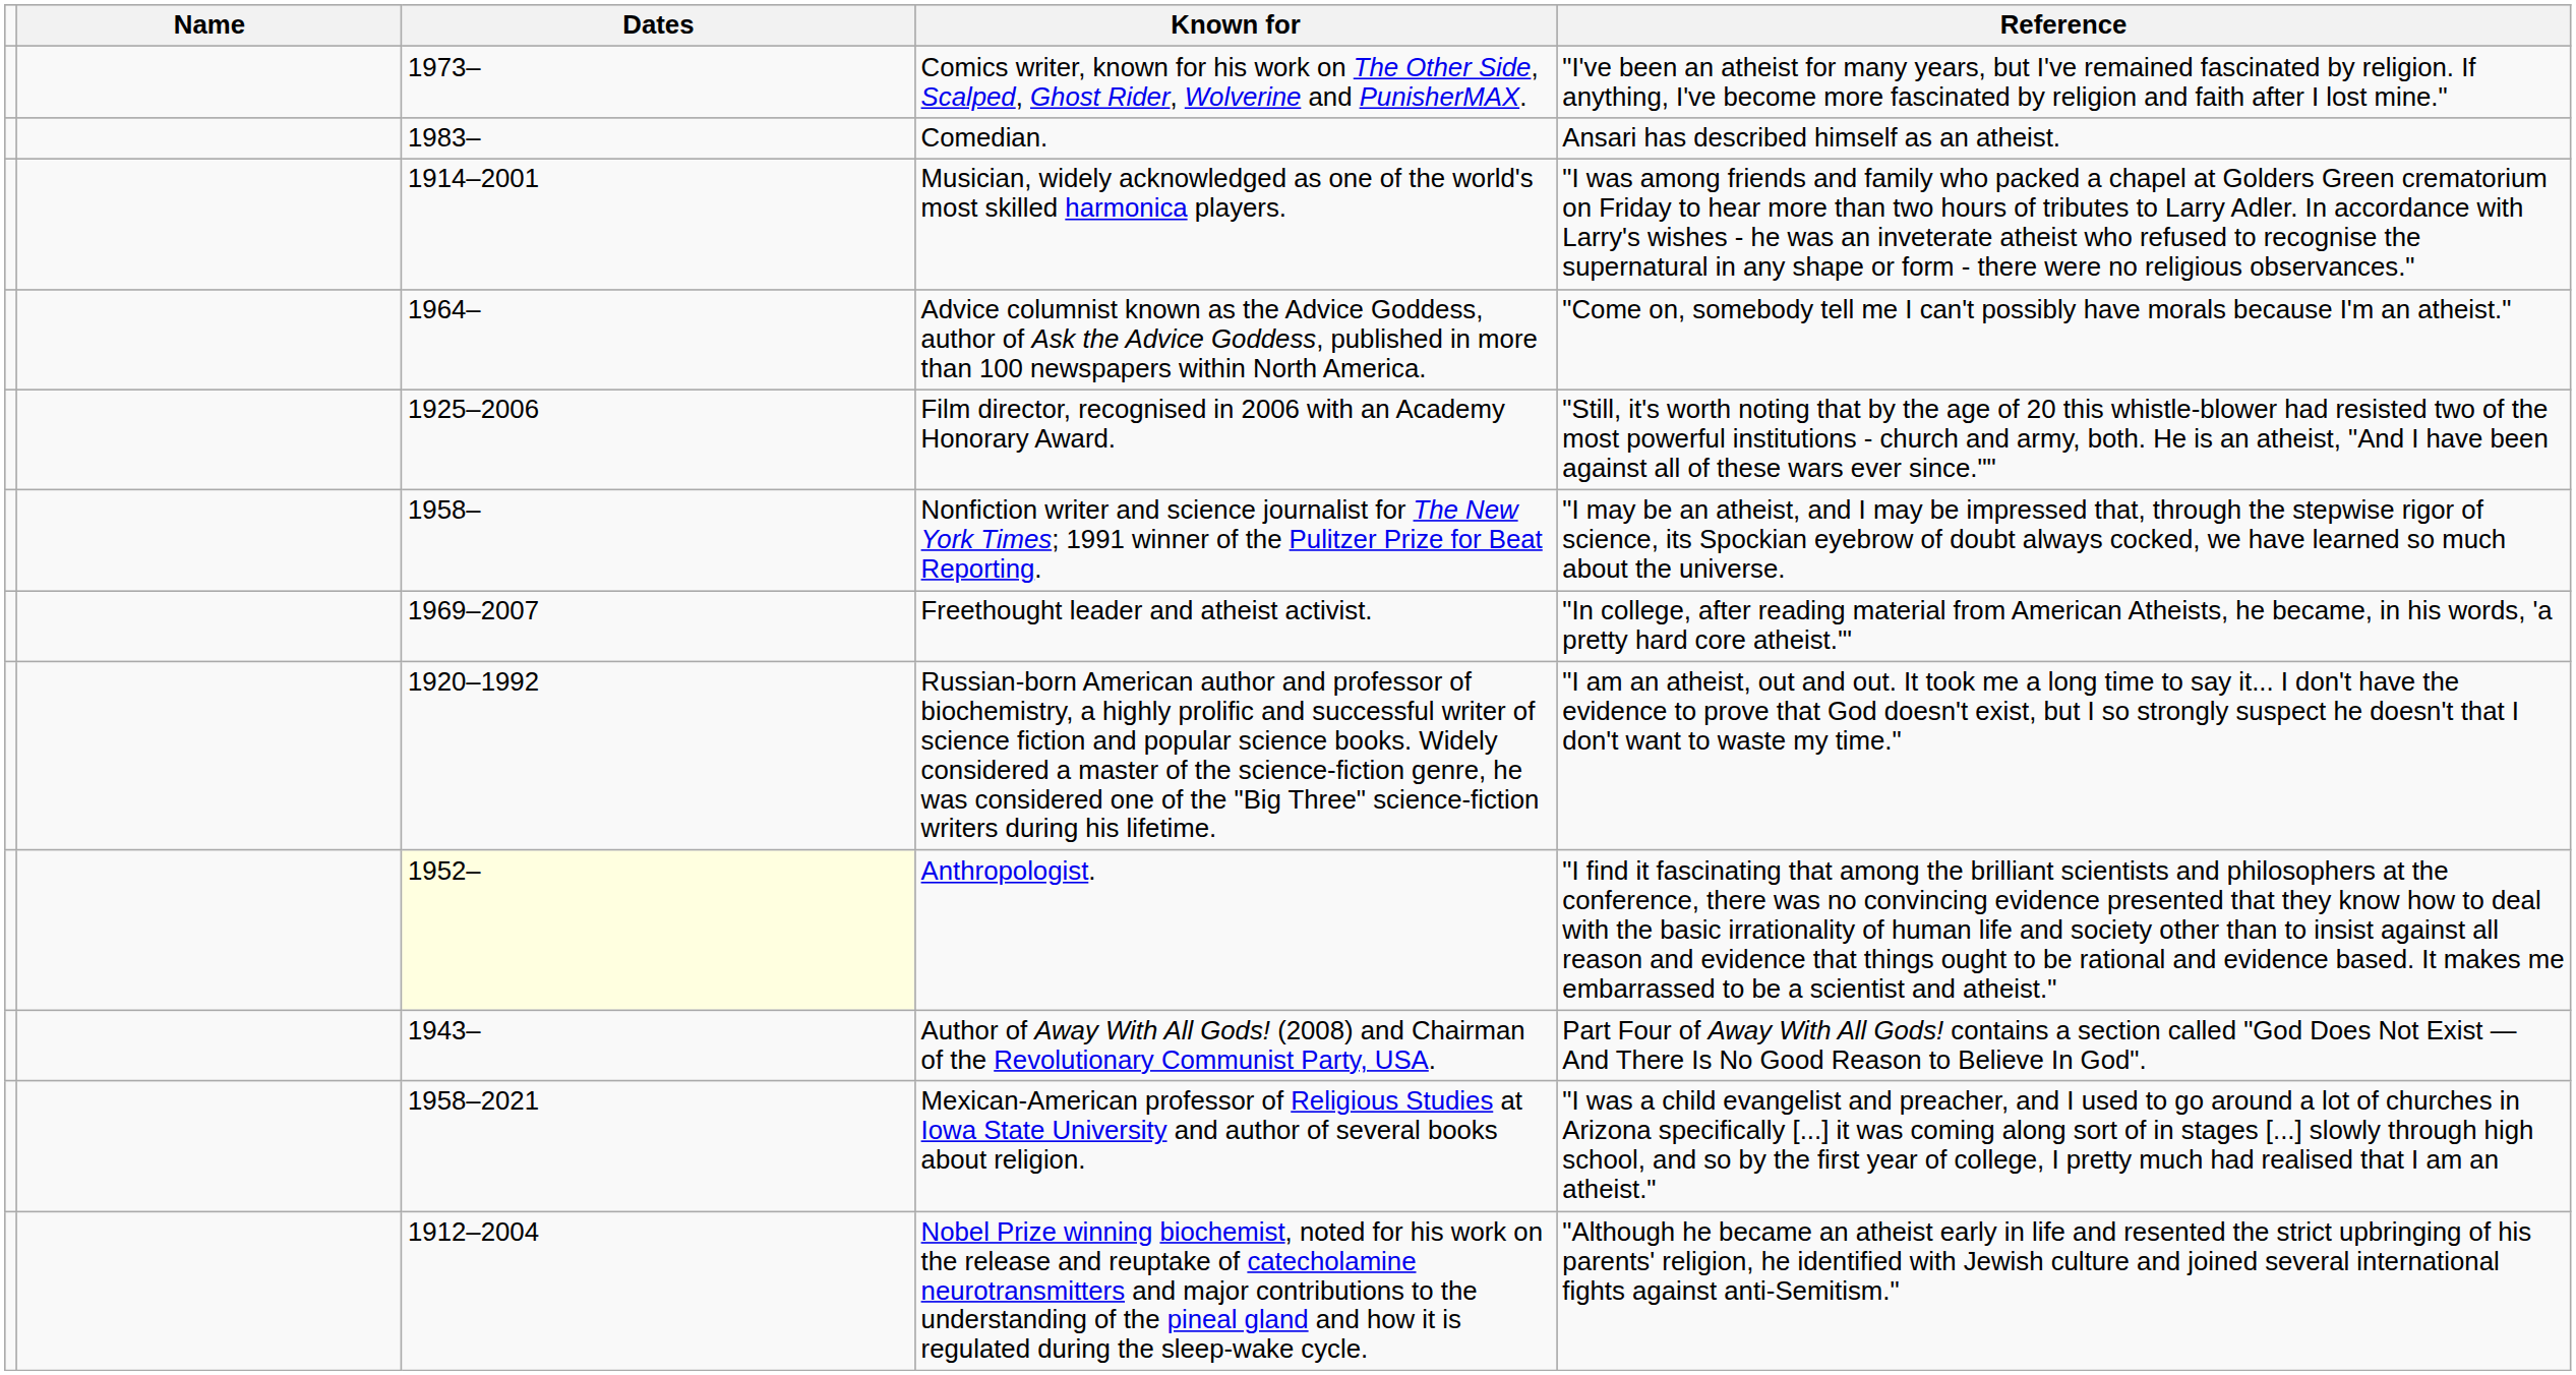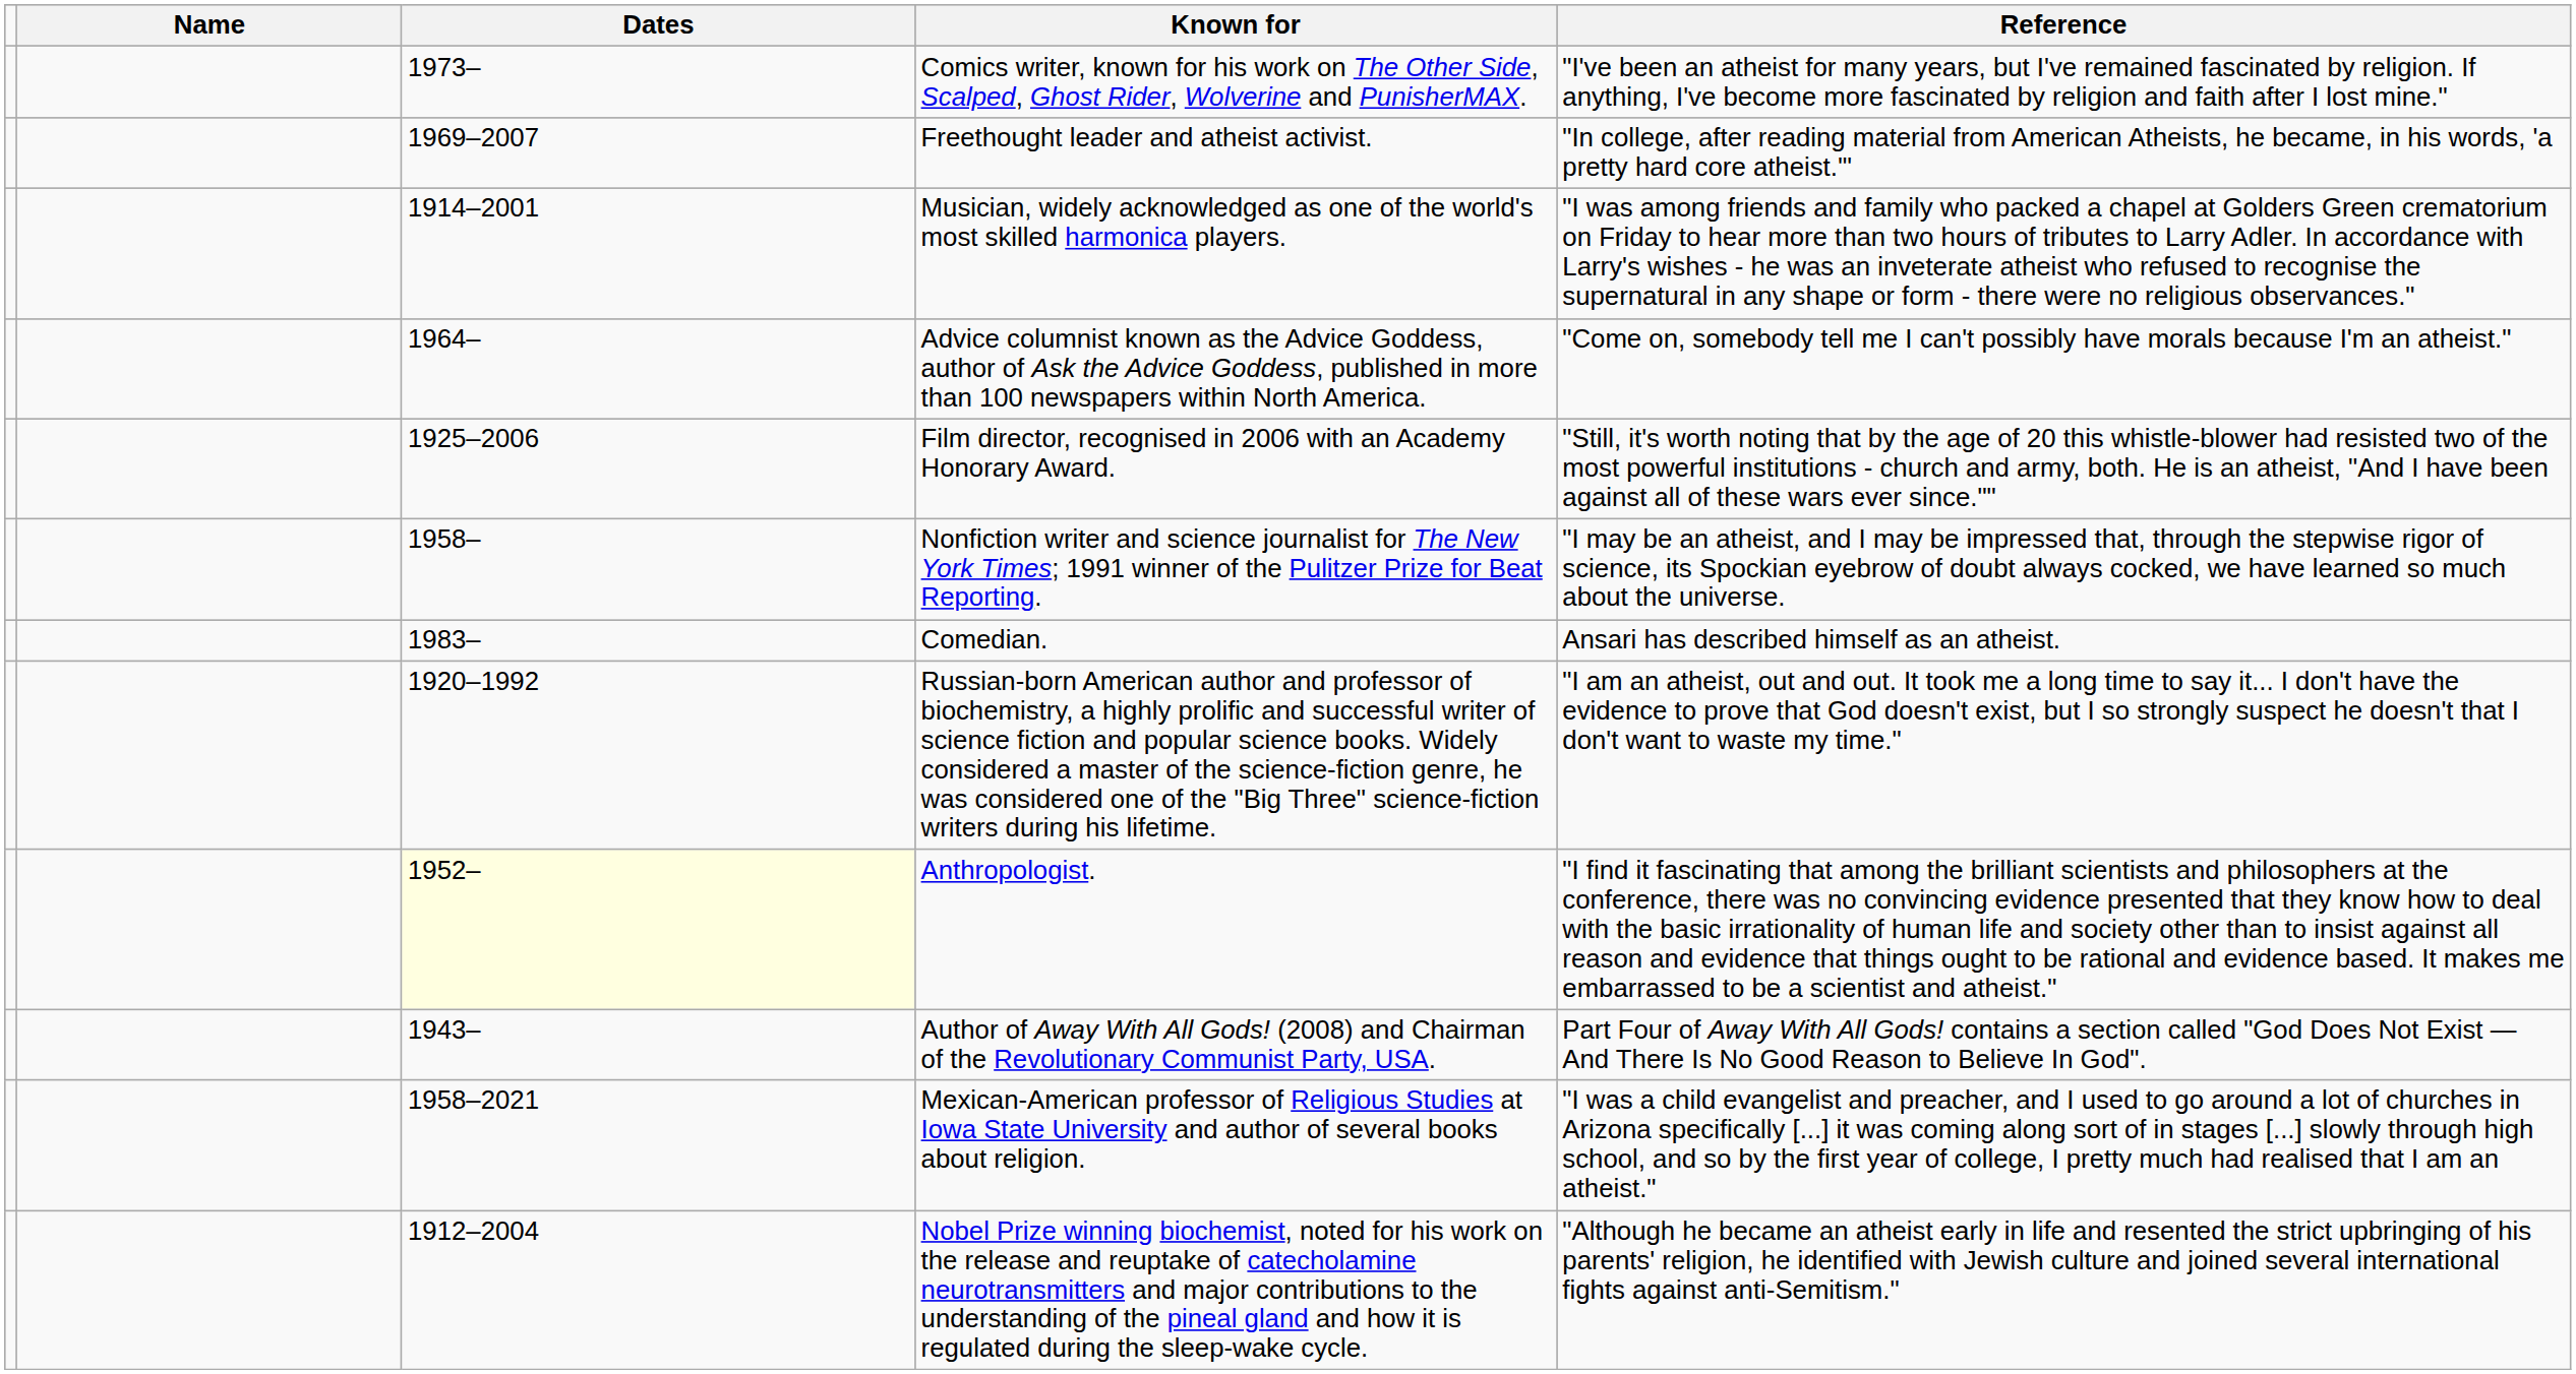rows swapped: Freethought leader and atheist activist. <-> Comedian.
